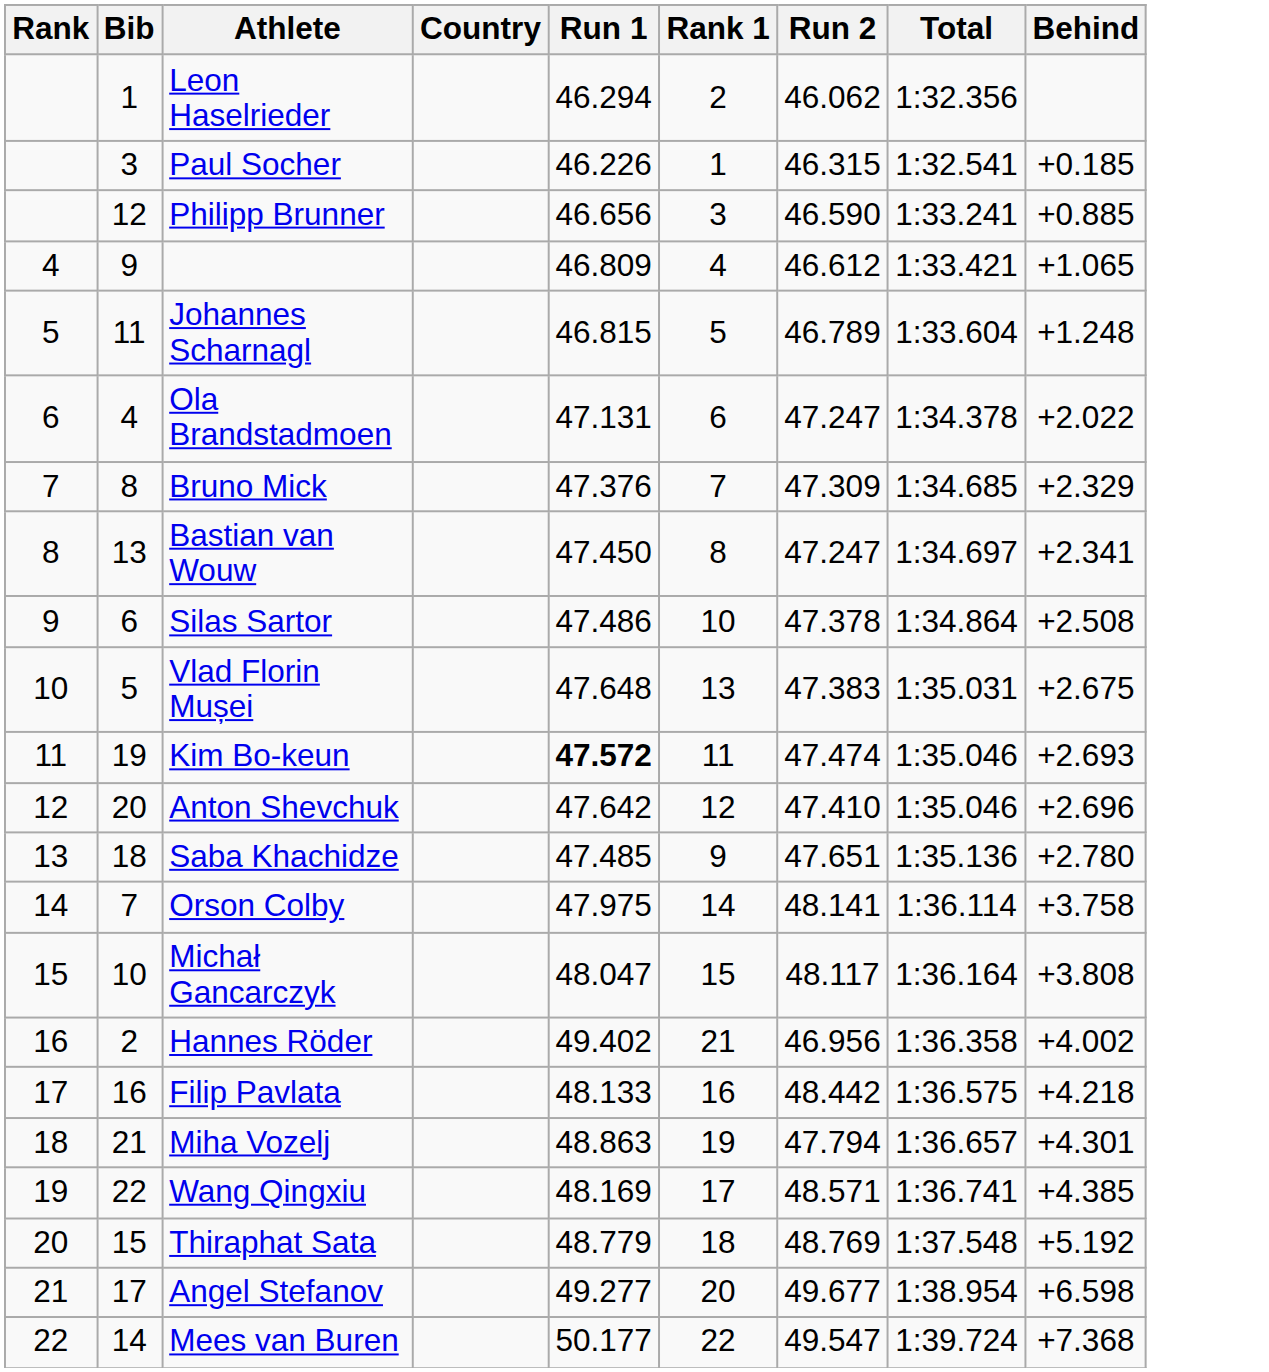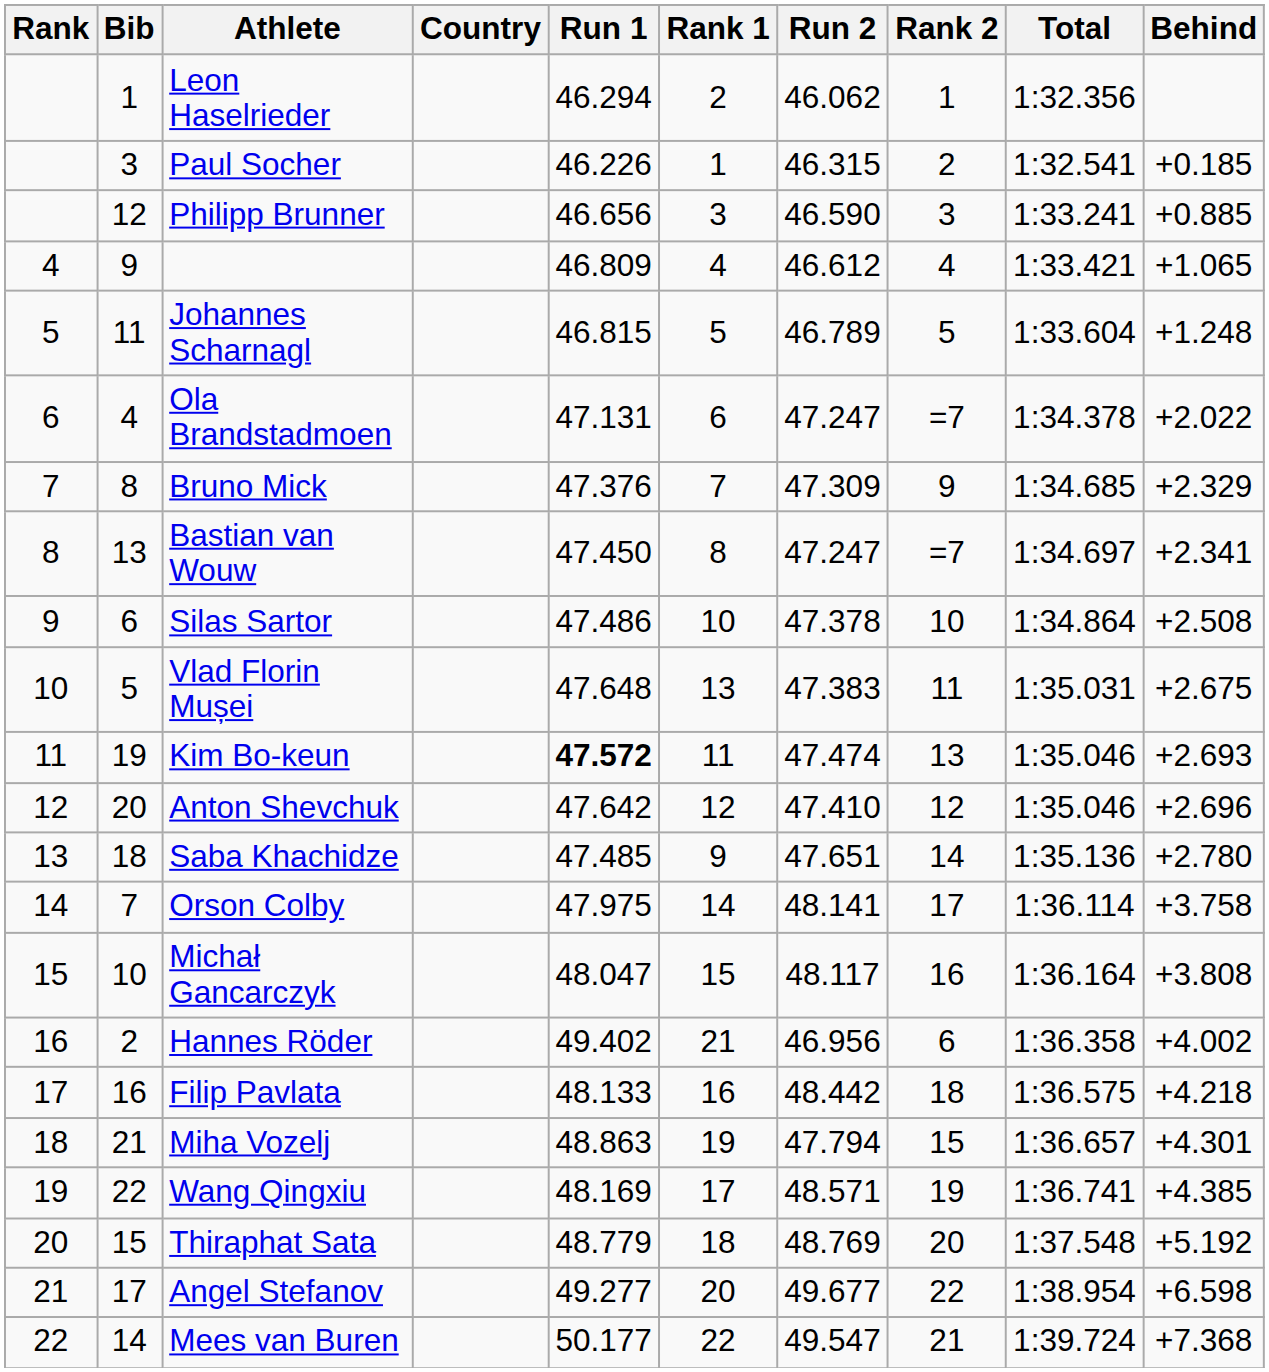+ column: Rank 2 | 1 | 2 | 3 | 4 | 5 | =7 | 9 | =7 | 10 | 11 | 13 | 12 | 14 | 17 | 16 | 6 | 18 | 15 | 19 | 20 | 22 | 21
